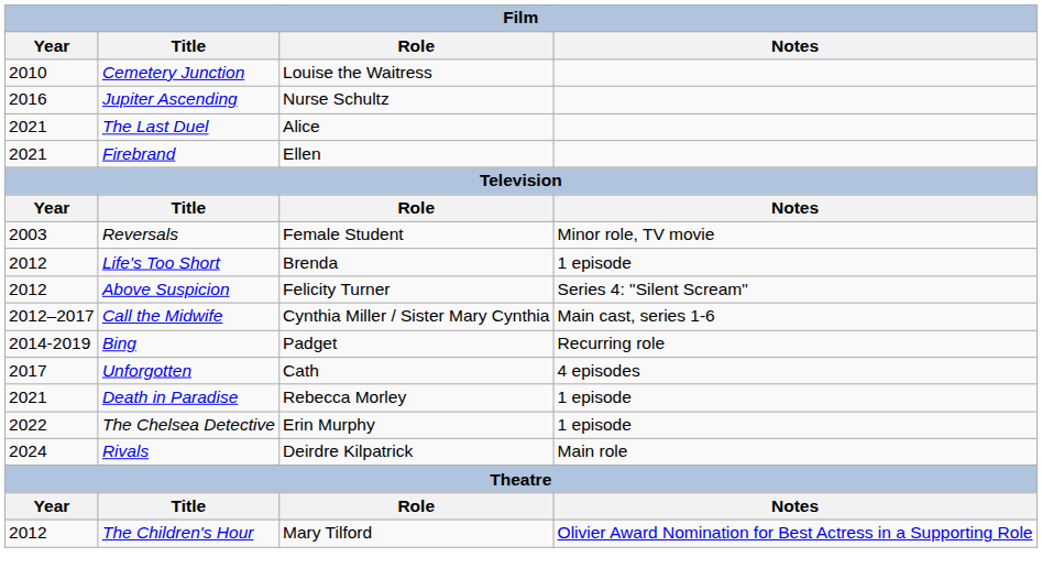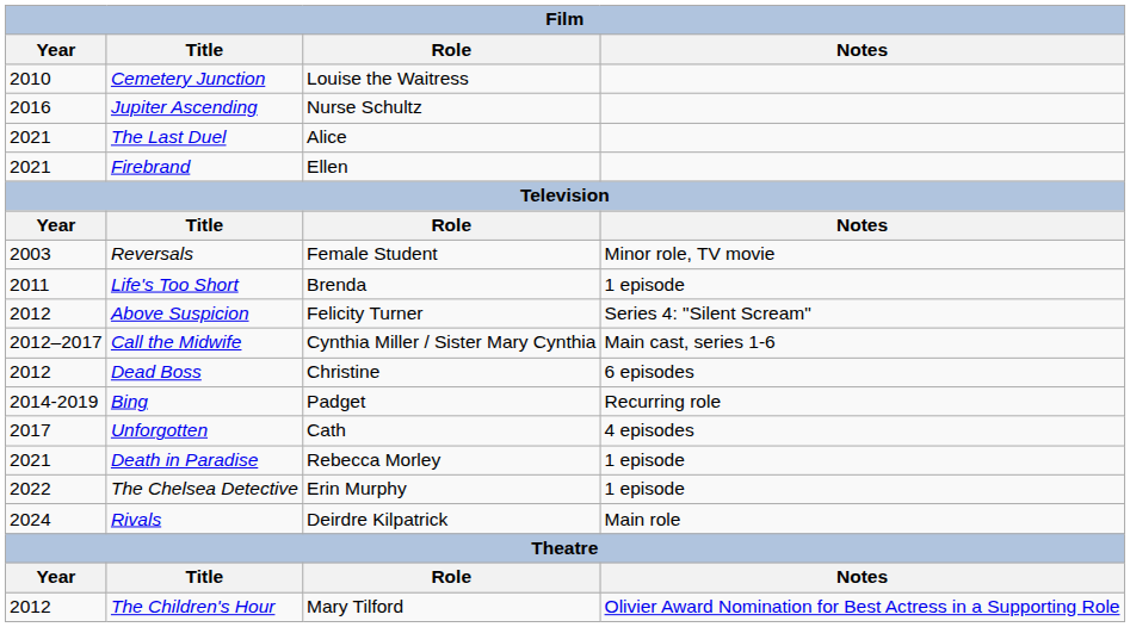Life's Too Short | Year: 2012 -> 2011
+ row: 2012 | Dead Boss | Christine | 6 episodes
